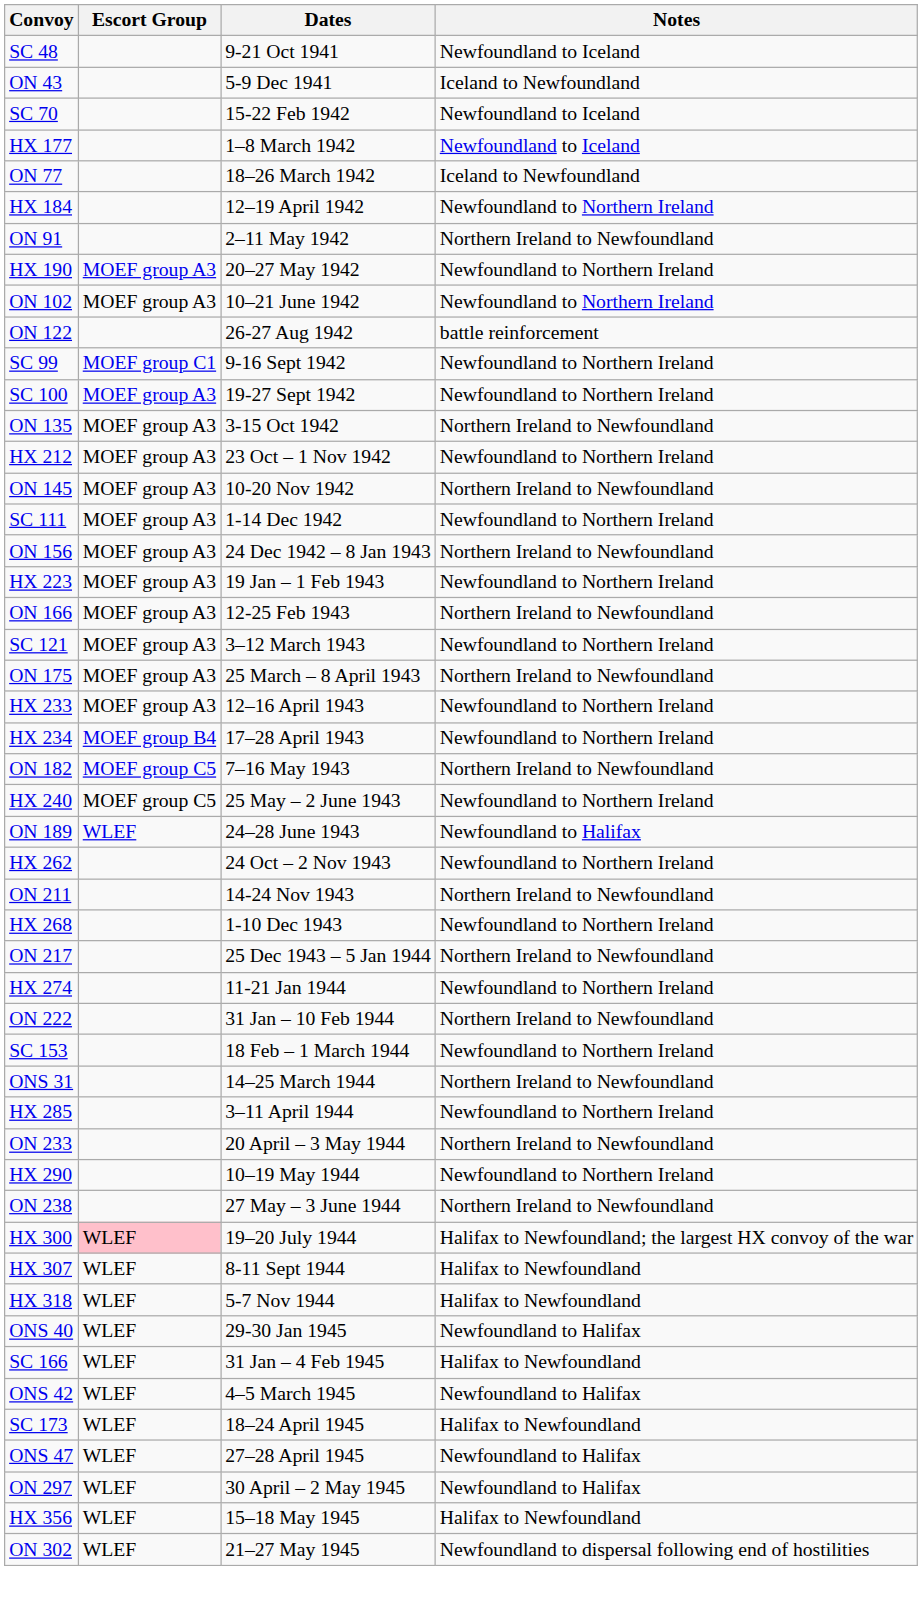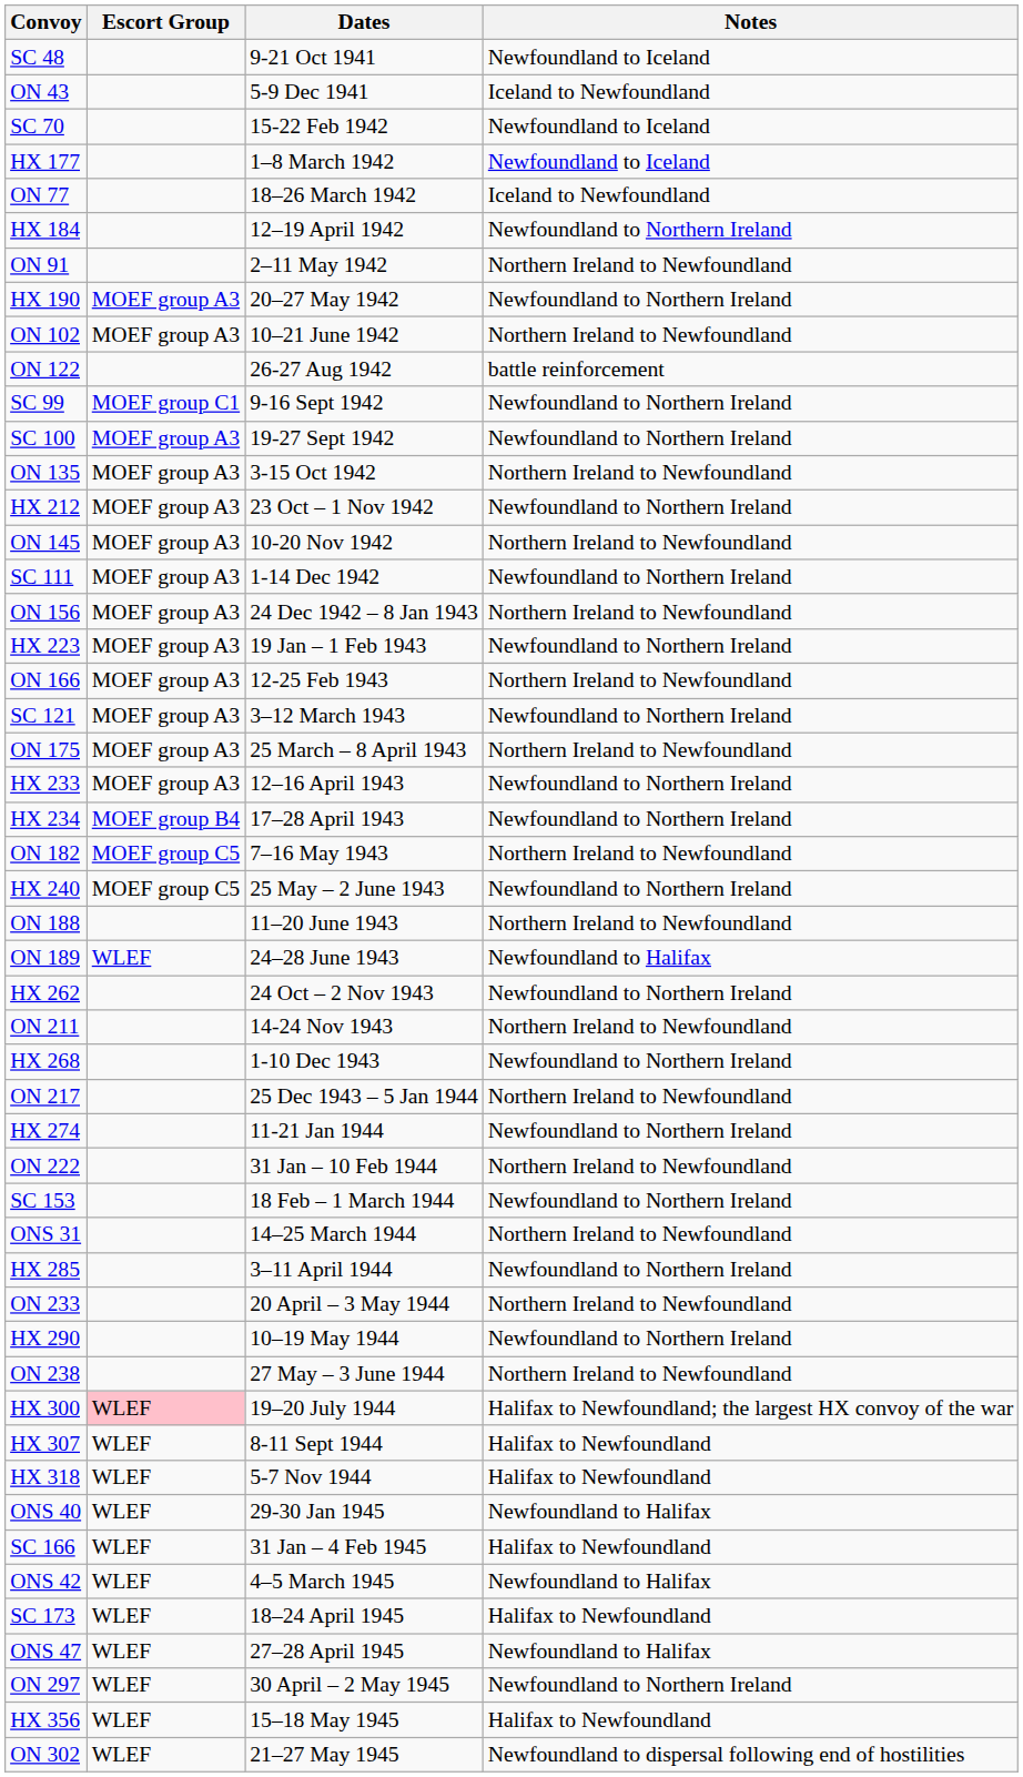ON 102 | Notes: Newfoundland to Northern Ireland -> Northern Ireland to Newfoundland
+ row: ON 188 | 11–20 June 1943 | Northern Ireland to Newfoundland
ON 297 | Notes: Newfoundland to Halifax -> Newfoundland to Northern Ireland
